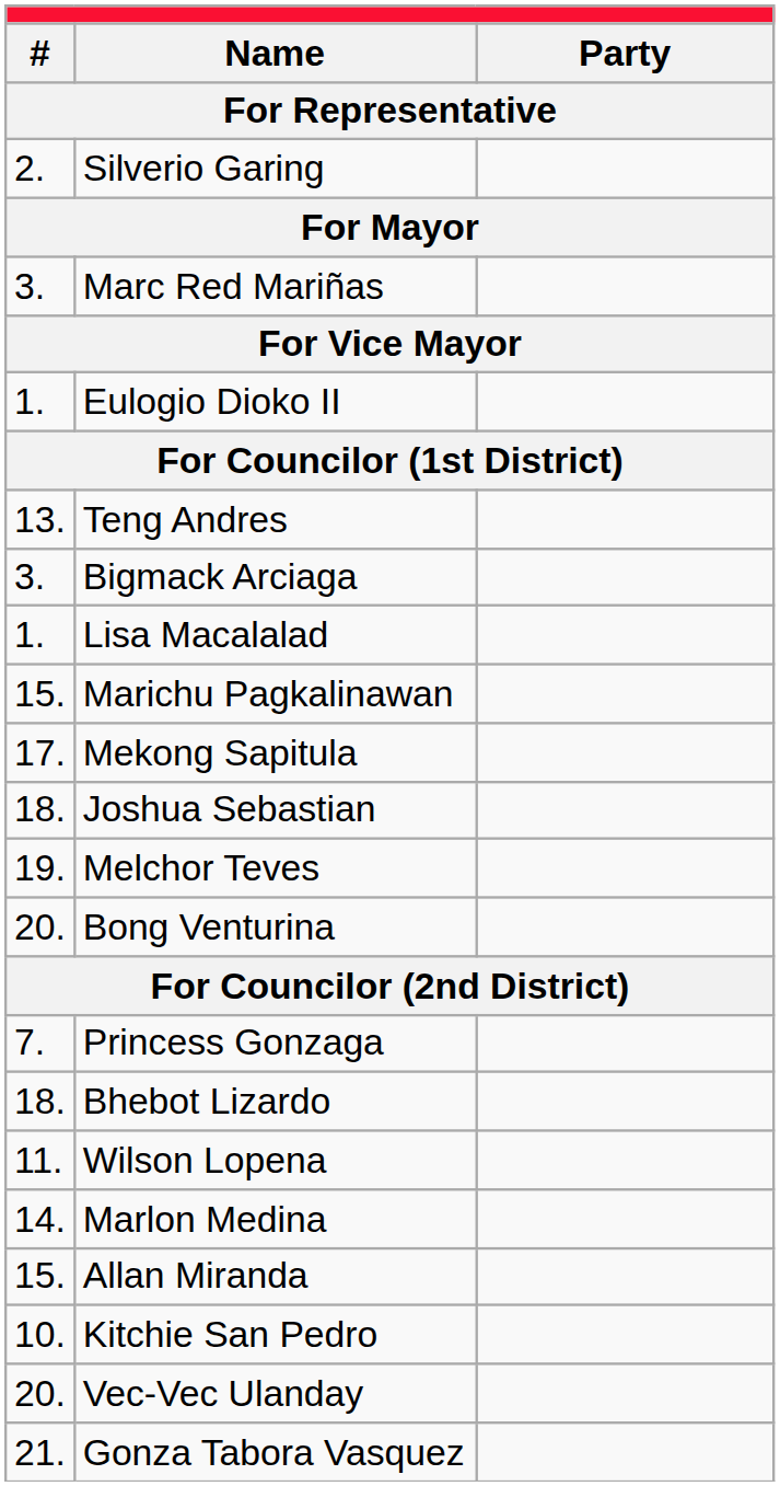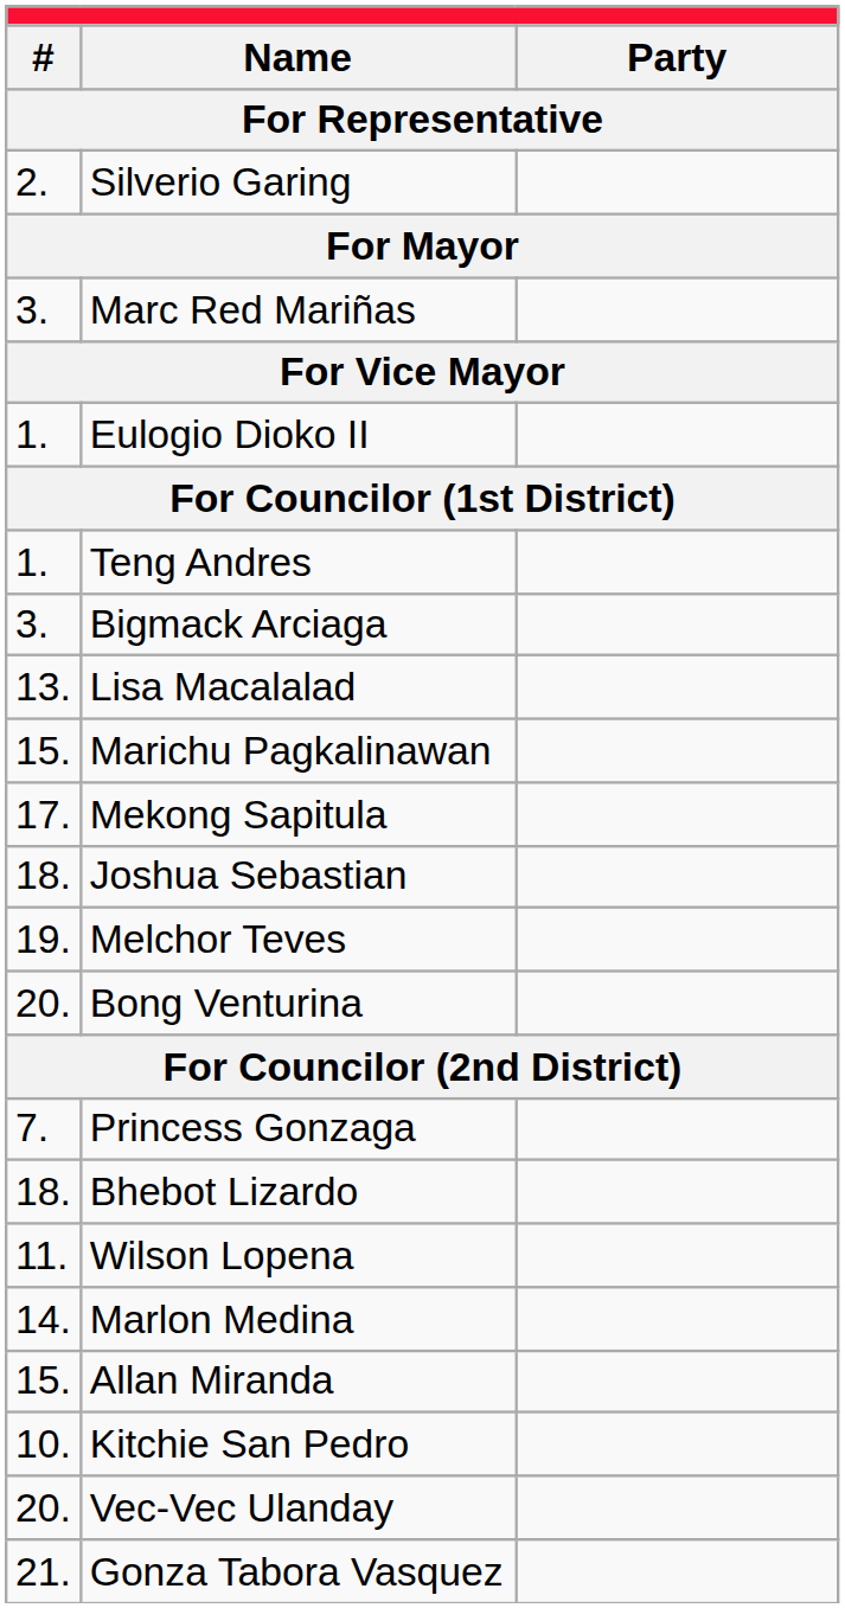Teng Andres | column 1: 13. -> 1.
Lisa Macalalad | column 1: 1. -> 13.
